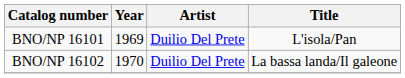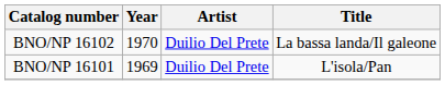rows swapped: BNO/NP 16101 <-> BNO/NP 16102
